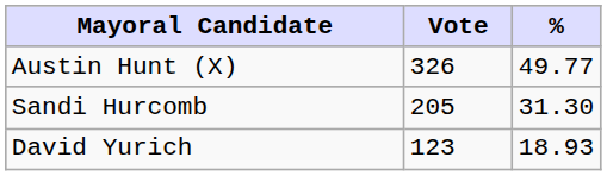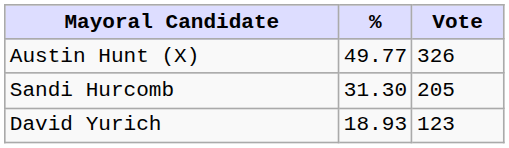columns swapped: Vote <-> %
